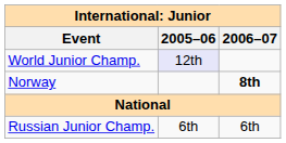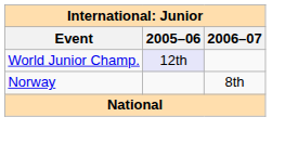Norway | 2006–07: bold -> normal
- row: Russian Junior Champ. | 6th | 6th
